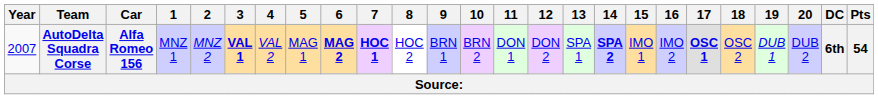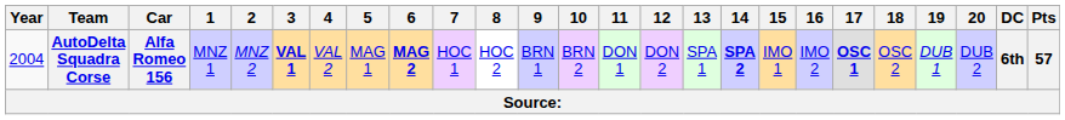AutoDelta Squadra Corse | Year: 2007 -> 2004
AutoDelta Squadra Corse | 7: bold -> normal
AutoDelta Squadra Corse | Pts: 54 -> 57
